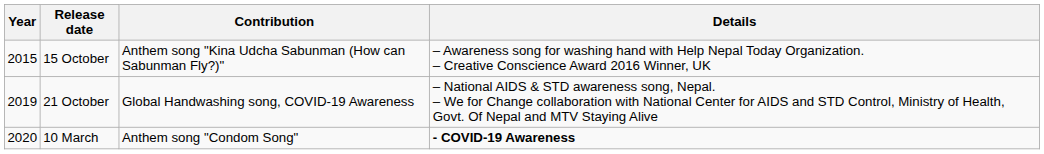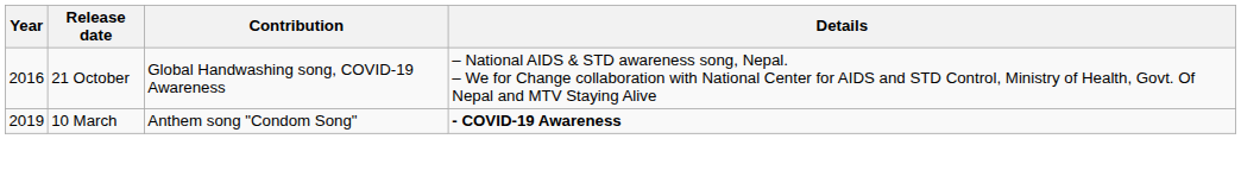- row: 2015 | 15 October | Anthem song "Kina Udcha Sabunman (How can Sabunman Fly?)" | – Awareness song for washing hand with Help Nepal Today Organization. – Creative Conscience Award 2016 Winner, UK
21 October | Year: 2019 -> 2016
10 March | Year: 2020 -> 2019
